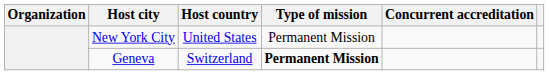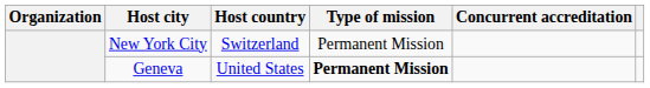New York City | Host country: United States -> Switzerland
Geneva | Host country: Switzerland -> United States
